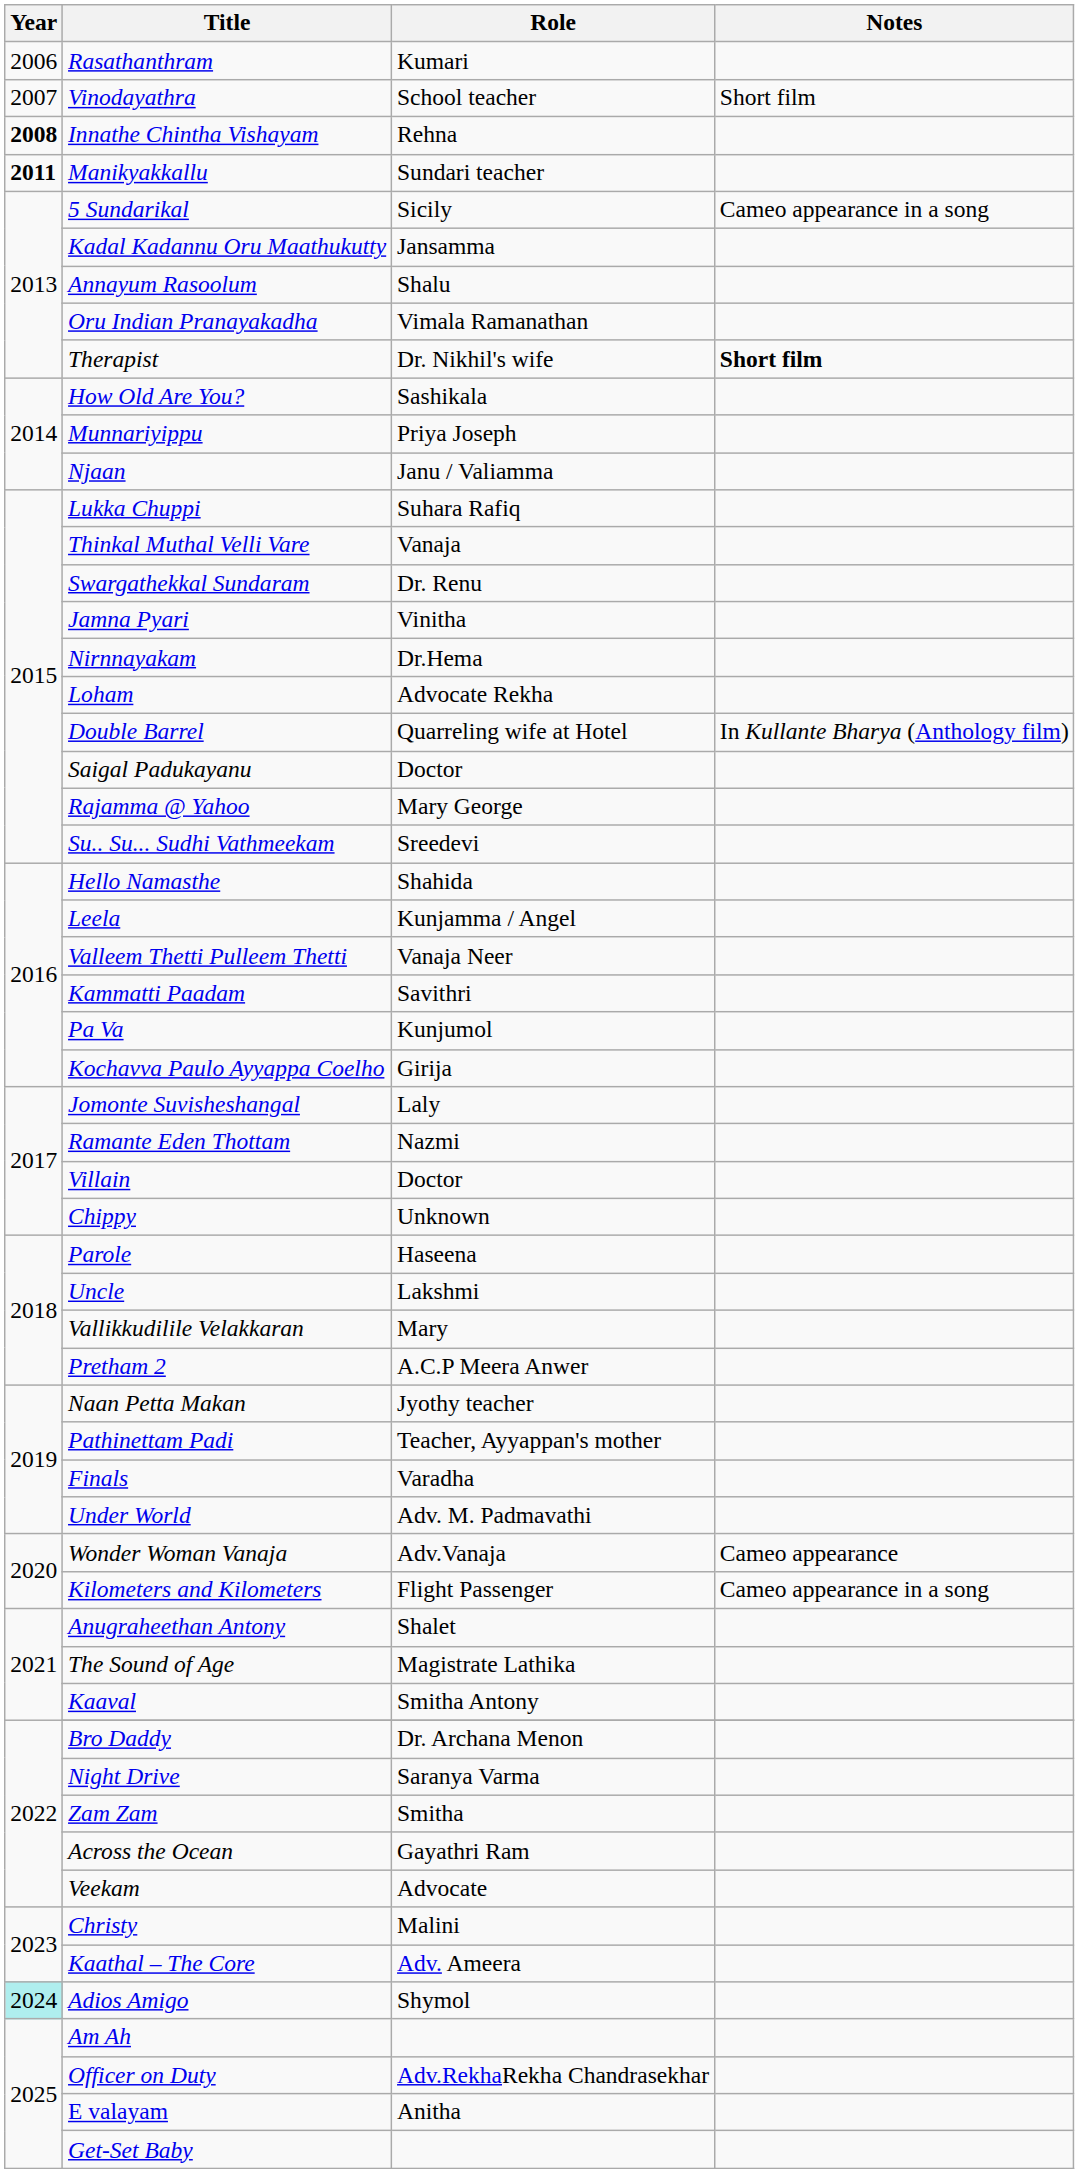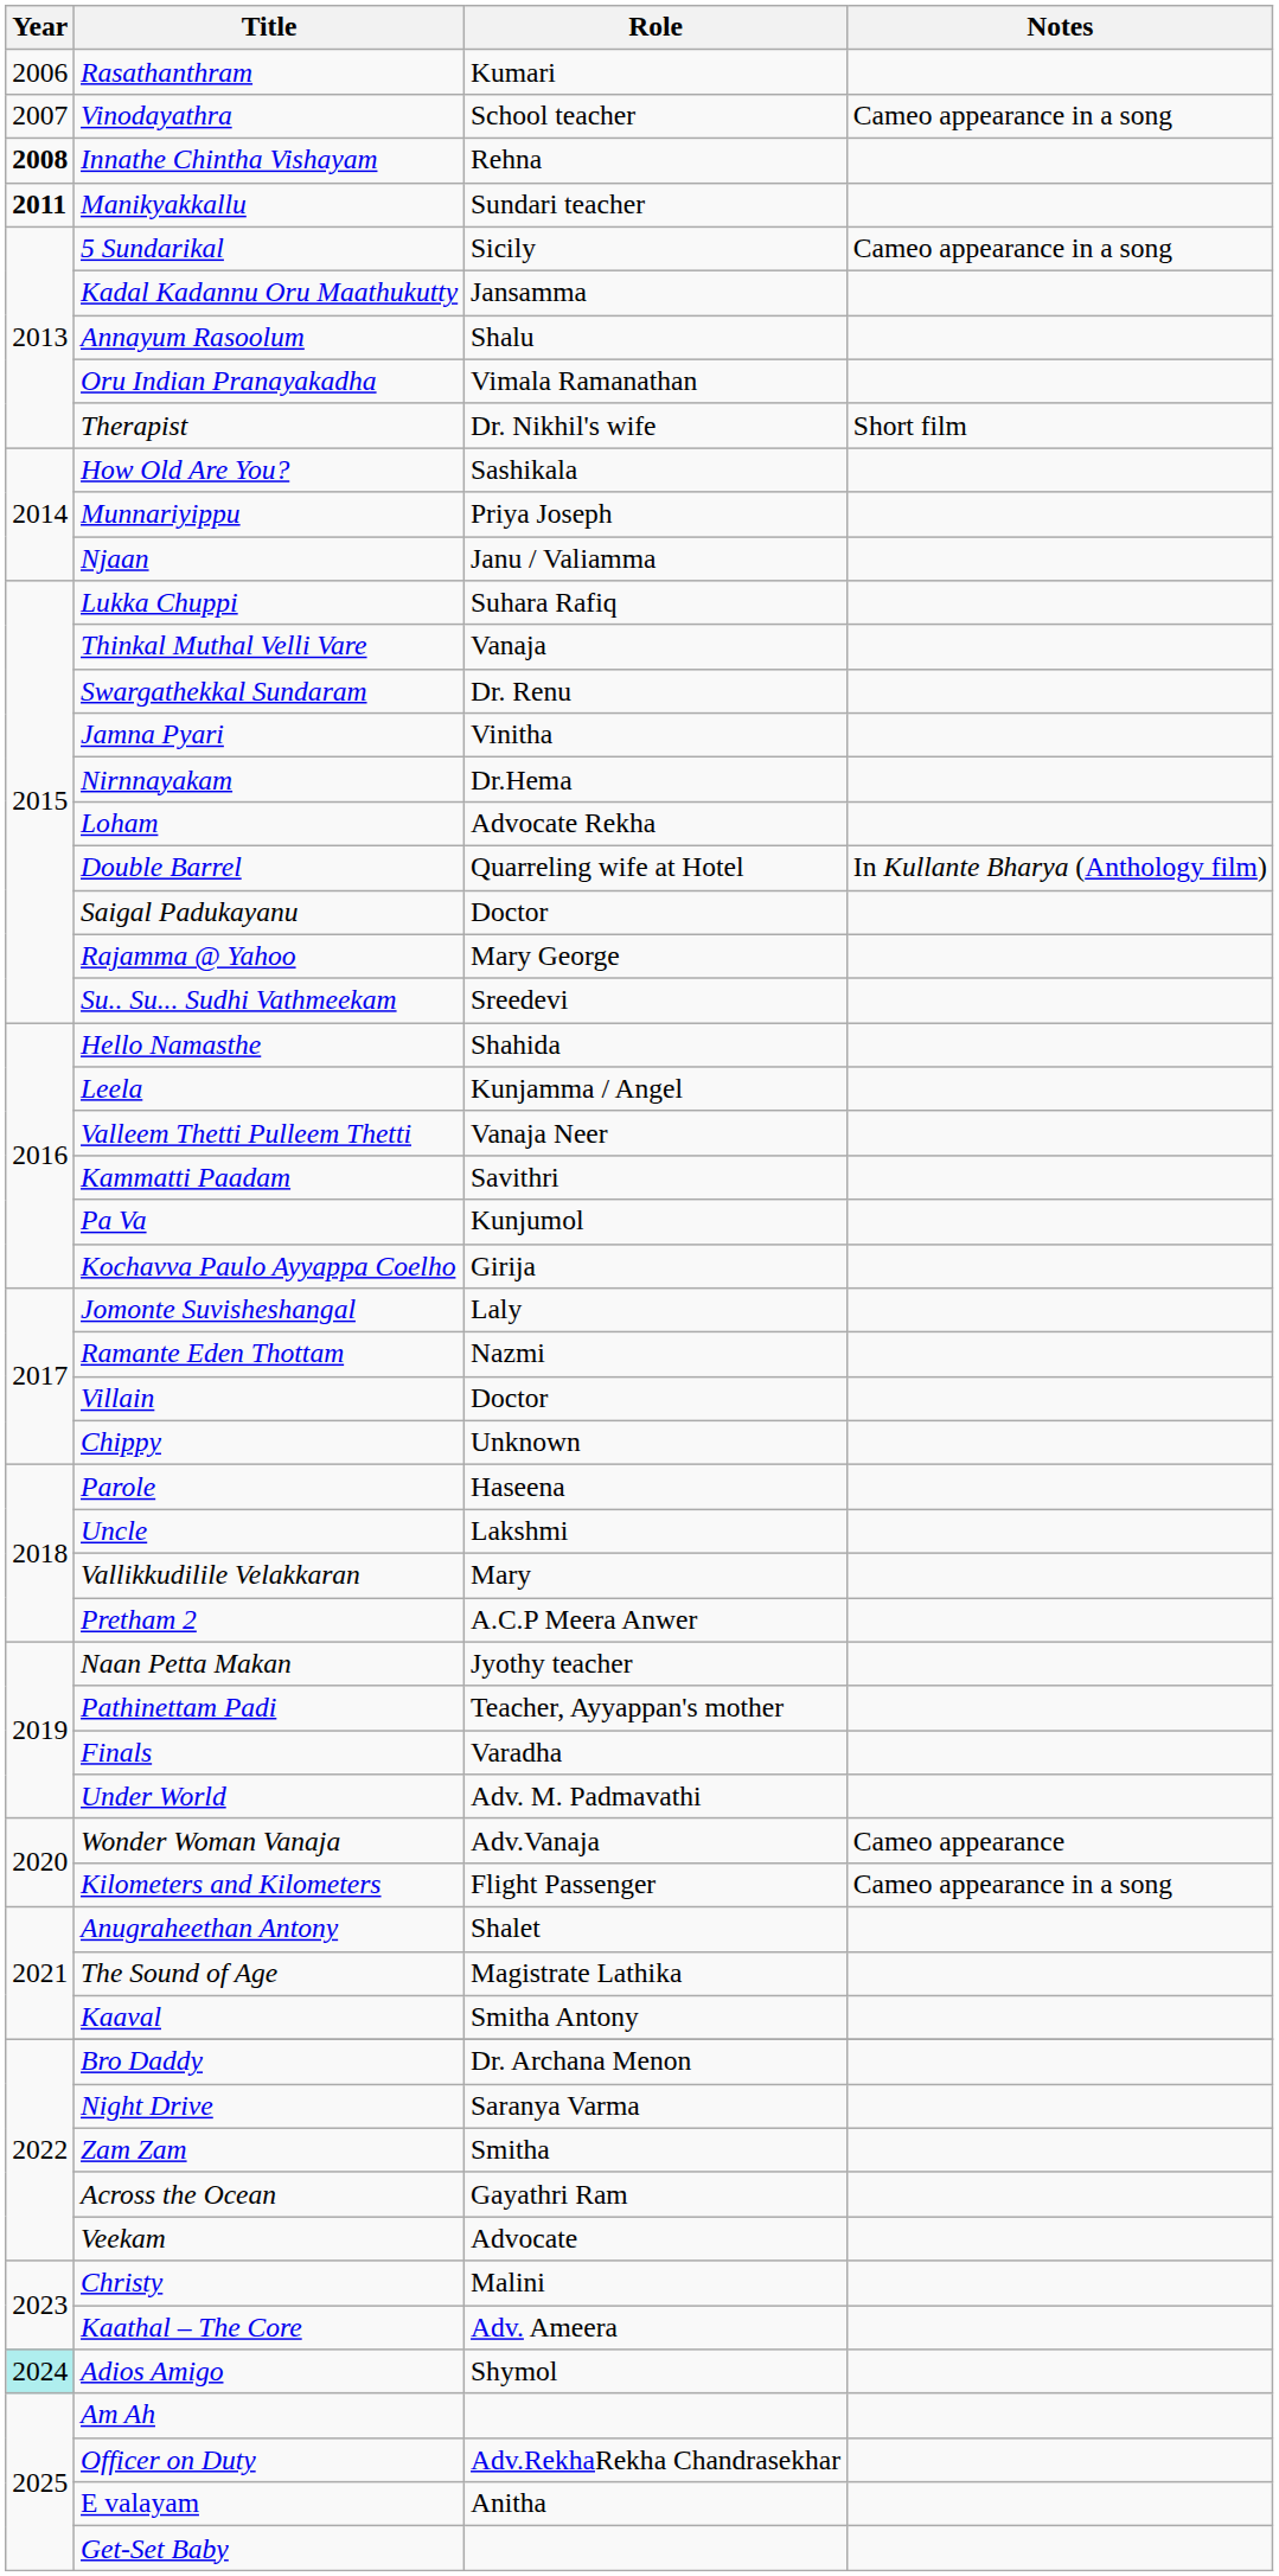Vinodayathra | Notes: Short film -> Cameo appearance in a song
Therapist | Notes: bold -> normal
